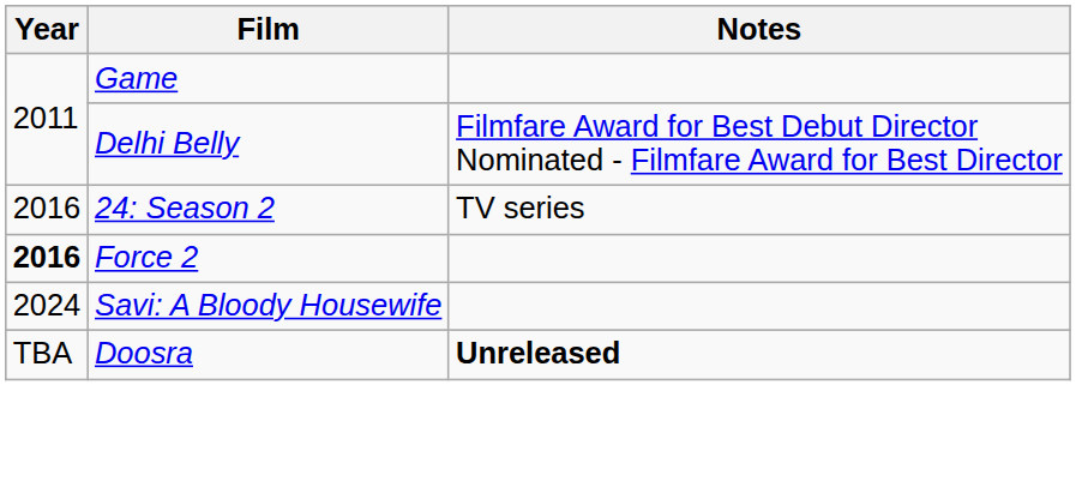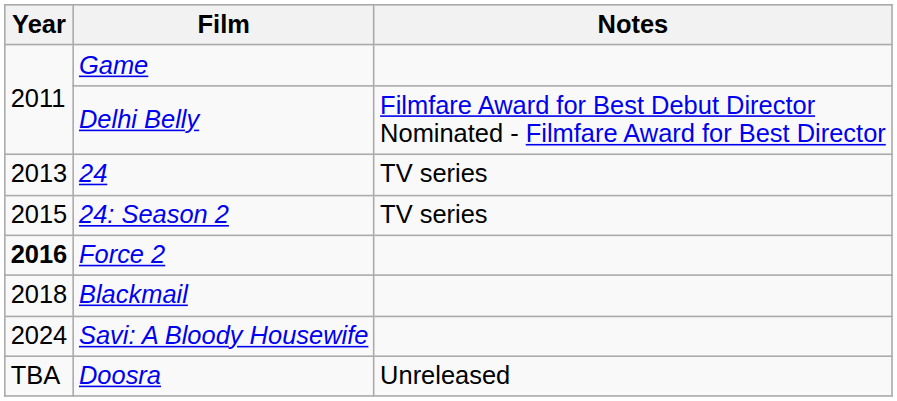+ row: 2013 | 24 | TV series
24: Season 2 | Year: 2016 -> 2015
+ row: 2018 | Blackmail
Doosra | Notes: bold -> normal
